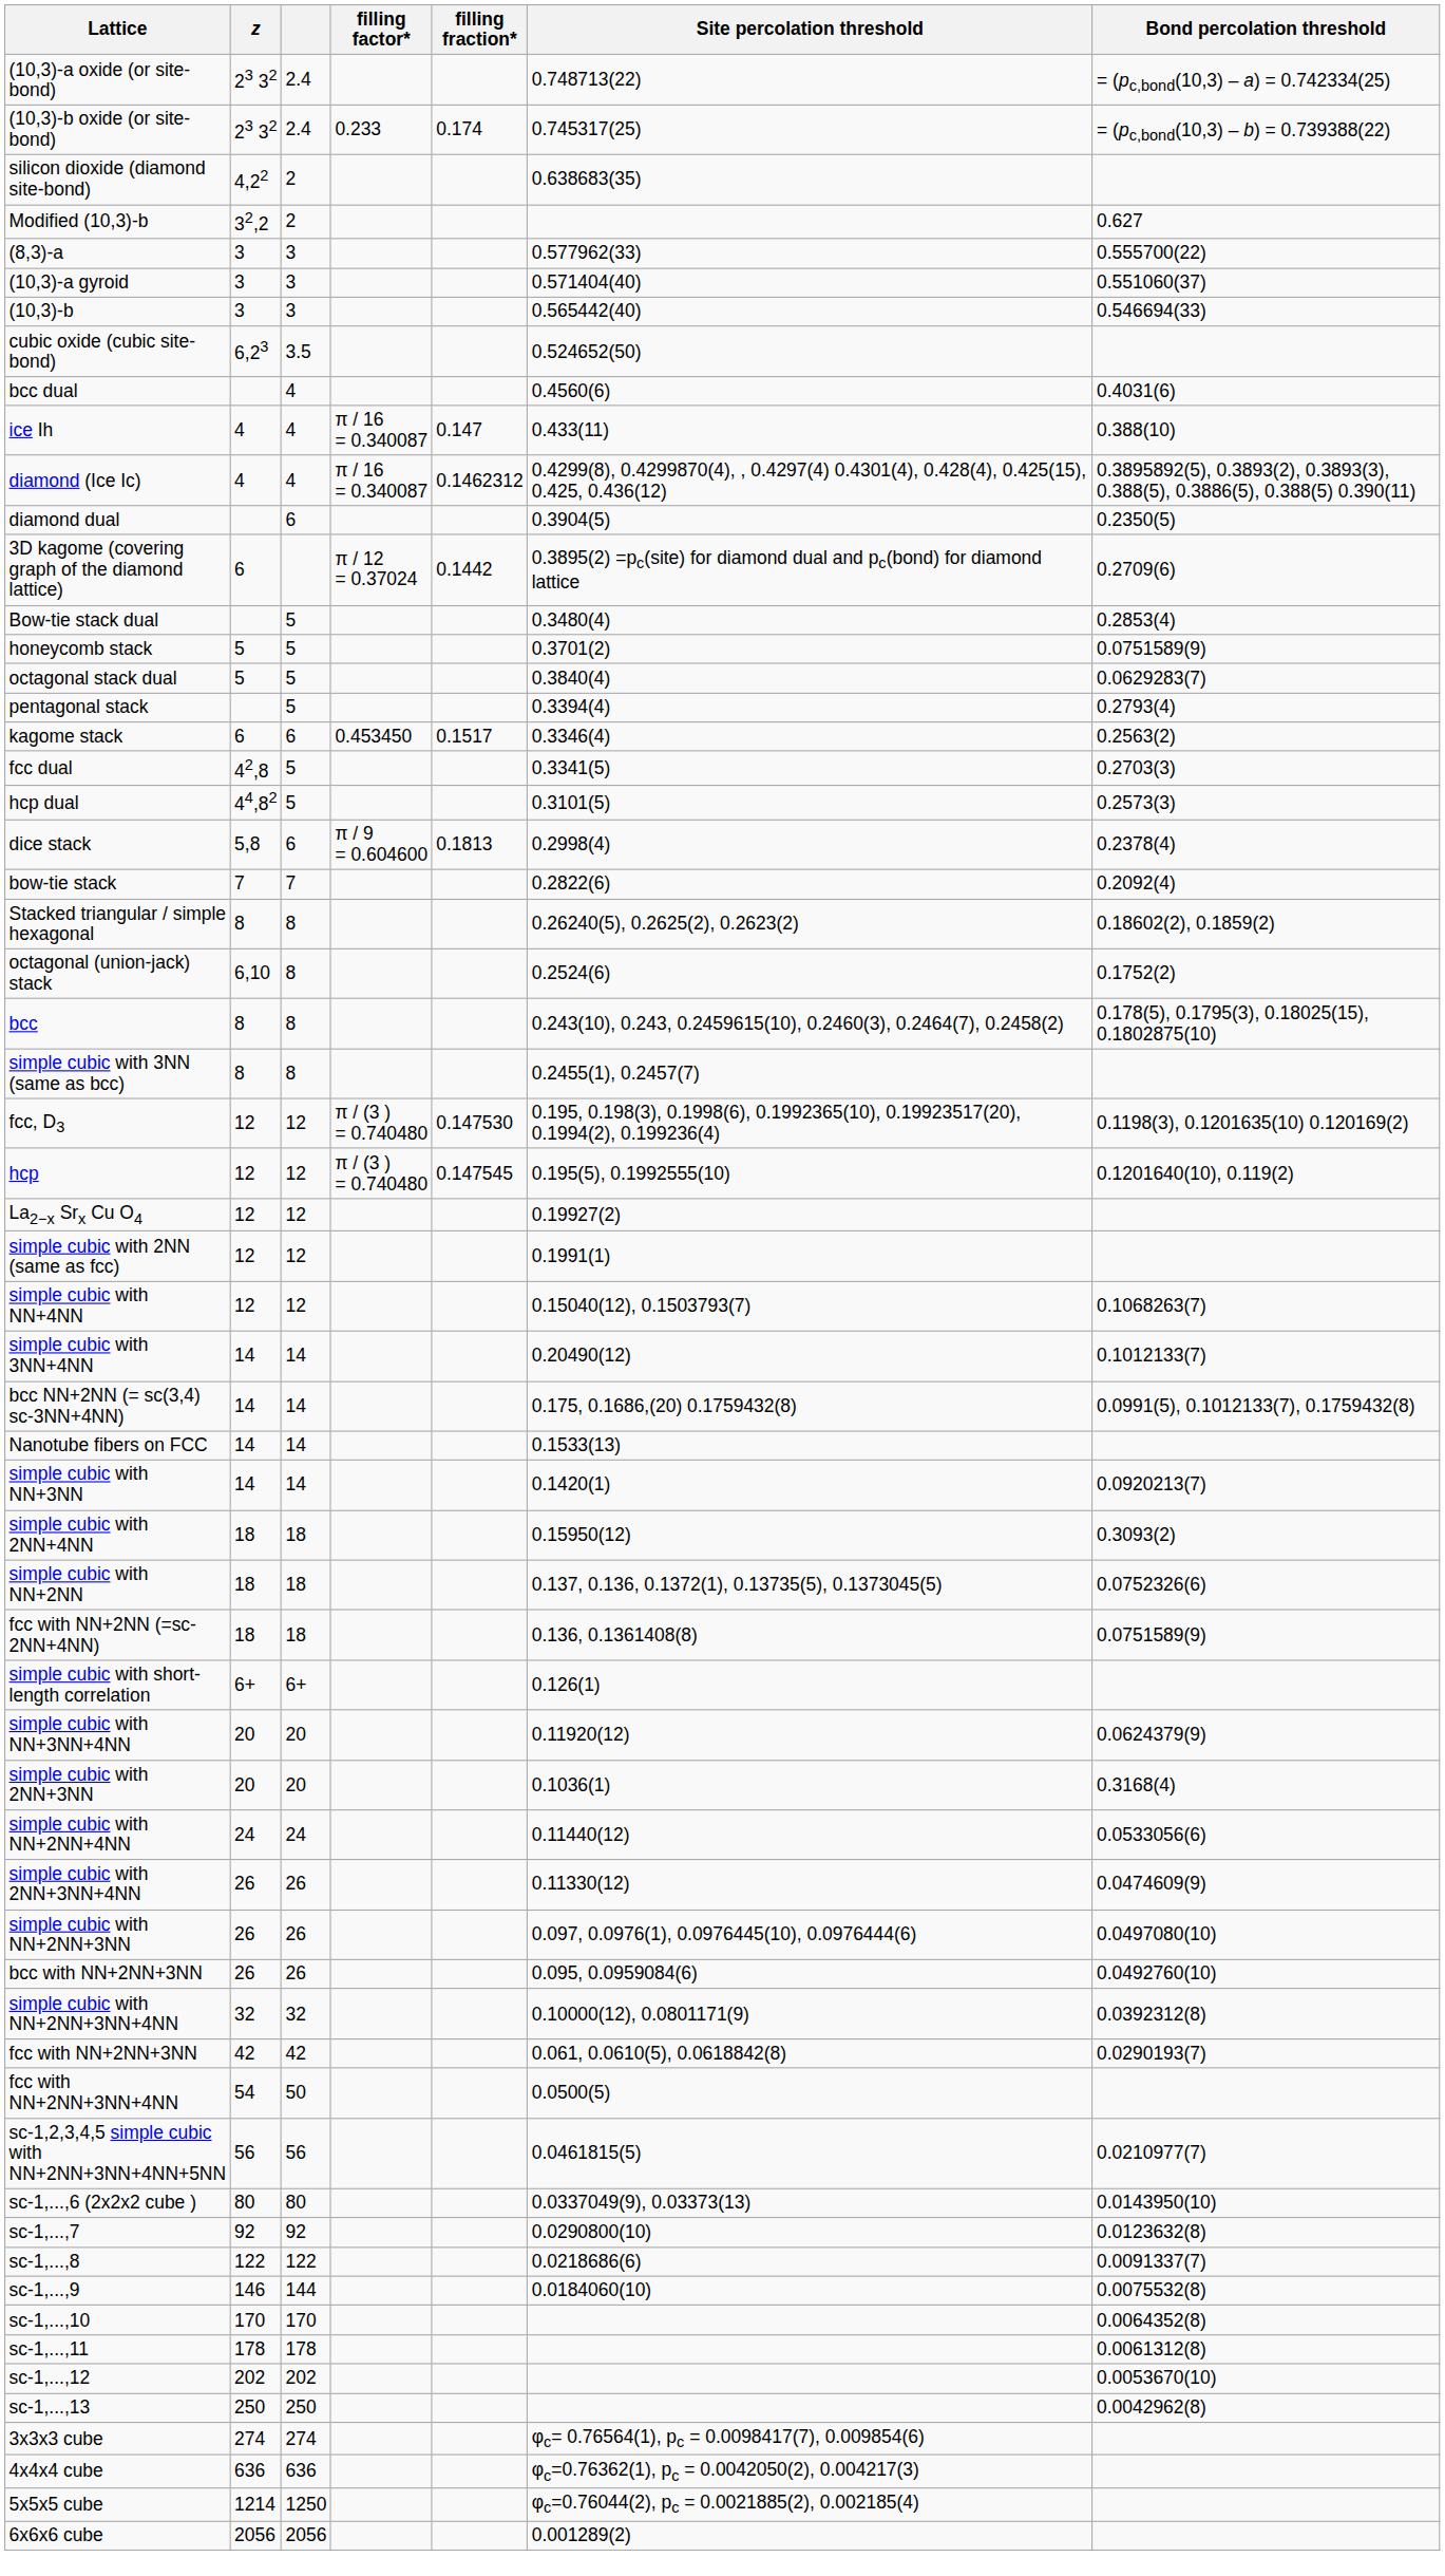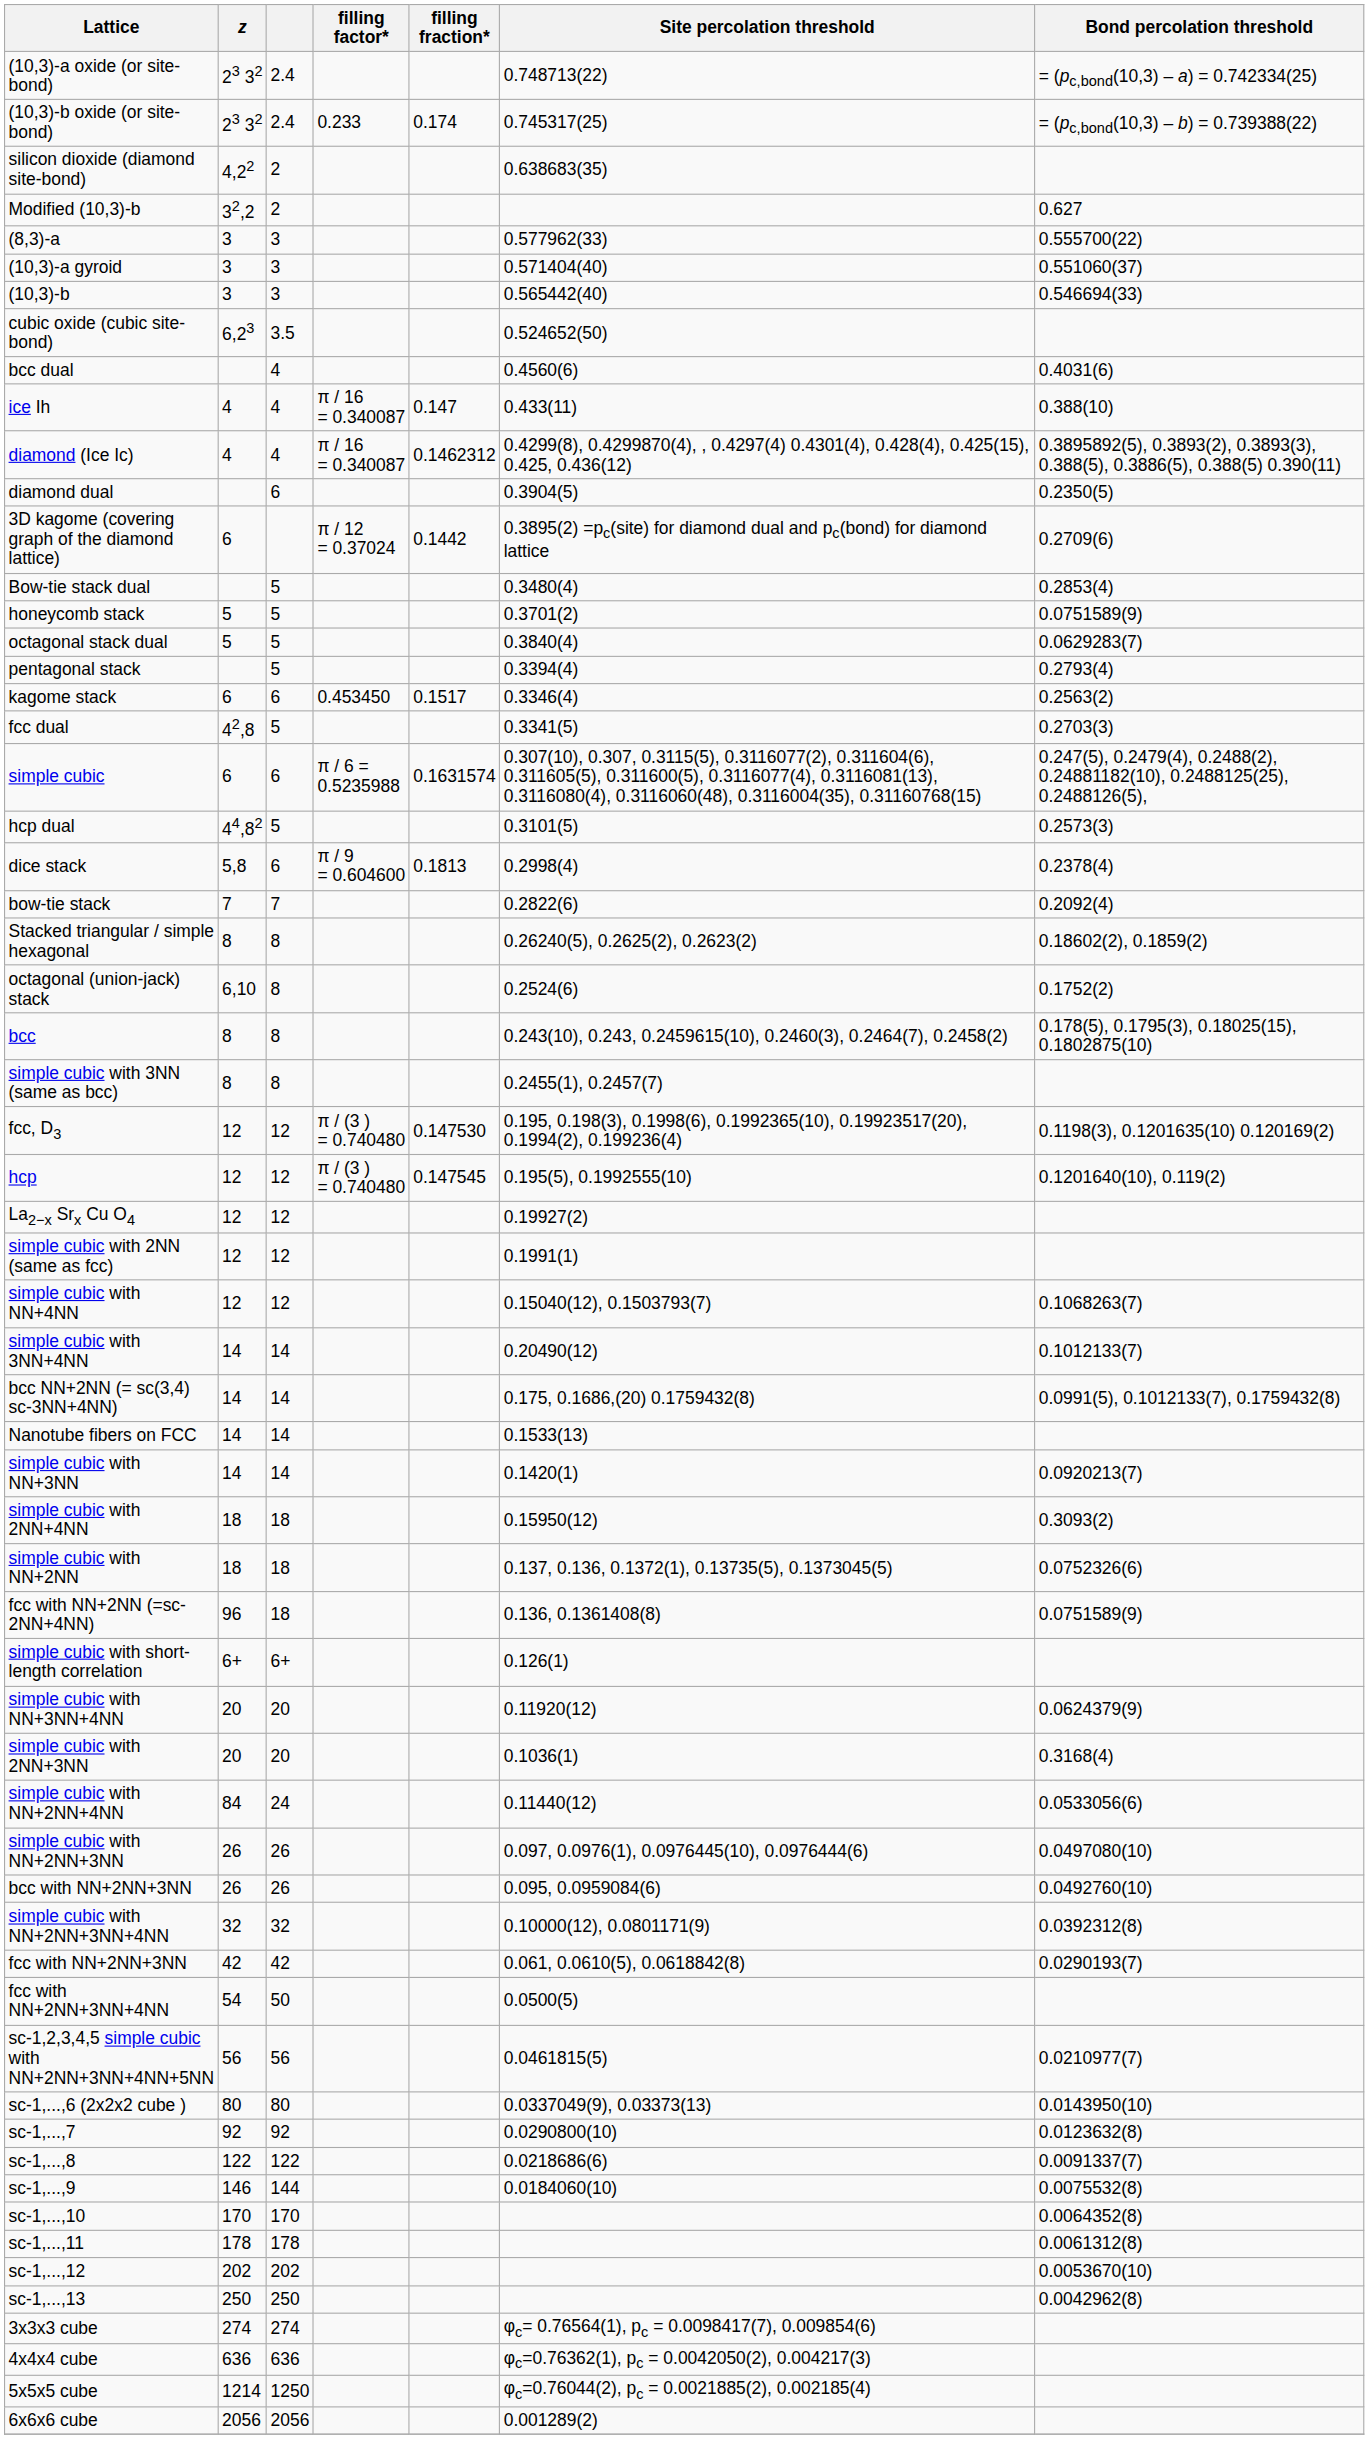+ row: simple cubic | 6 | 6 | π / 6 = 0.5235988 | 0.1631574 | 0.307(10), 0.307, 0.3115(5), 0.3116077(2), 0.311604(6), 0.311605(5), 0.311600(5), 0.3116077(4), 0.3116081(13), 0.3116080(4), 0.3116060(48), 0.3116004(35), 0.31160768(15) | 0.247(5), 0.2479(4), 0.2488(2), 0.24881182(10), 0.2488125(25), 0.2488126(5),
fcc with NN+2NN (=sc-2NN+4NN) | z: 18 -> 96
simple cubic with NN+2NN+4NN | z: 24 -> 84
- row: simple cubic with 2NN+3NN+4NN | 26 | 26 | 0.11330(12) | 0.0474609(9)
